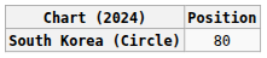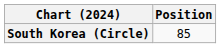South Korea (Circle) | Position: 80 -> 85
